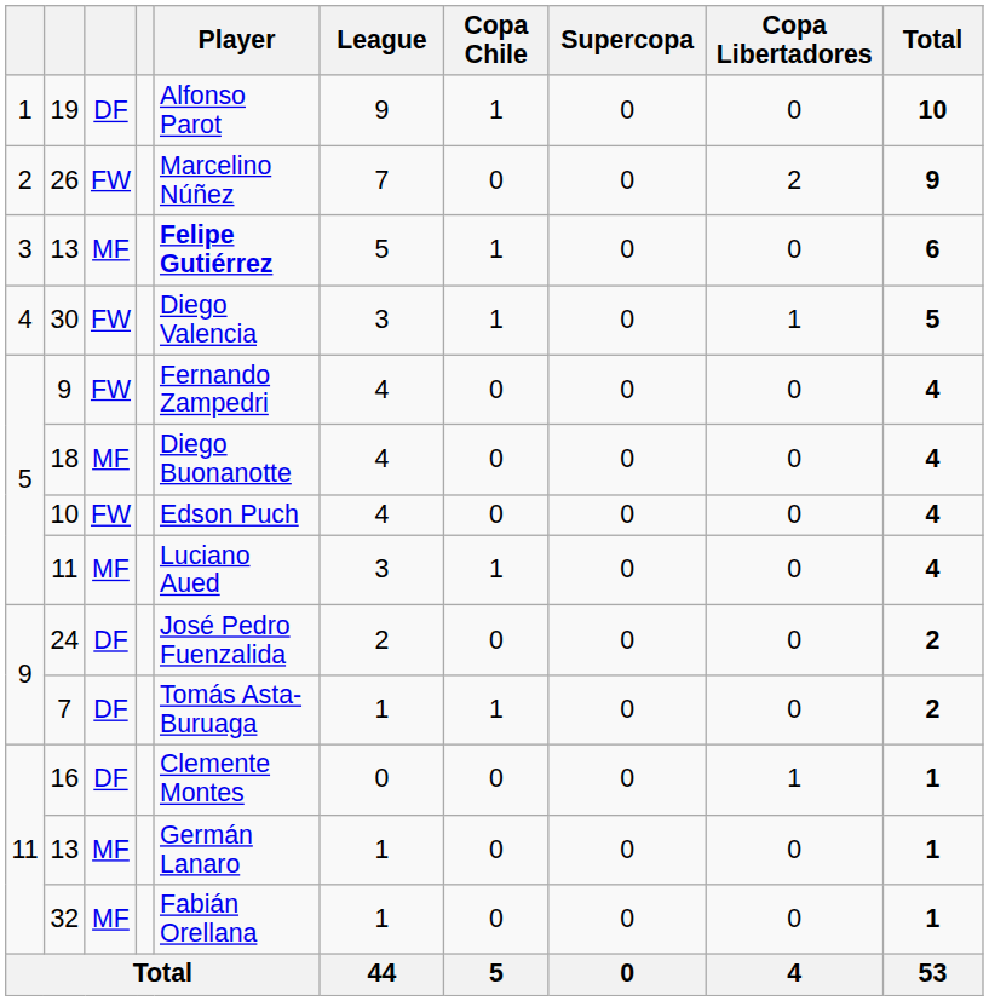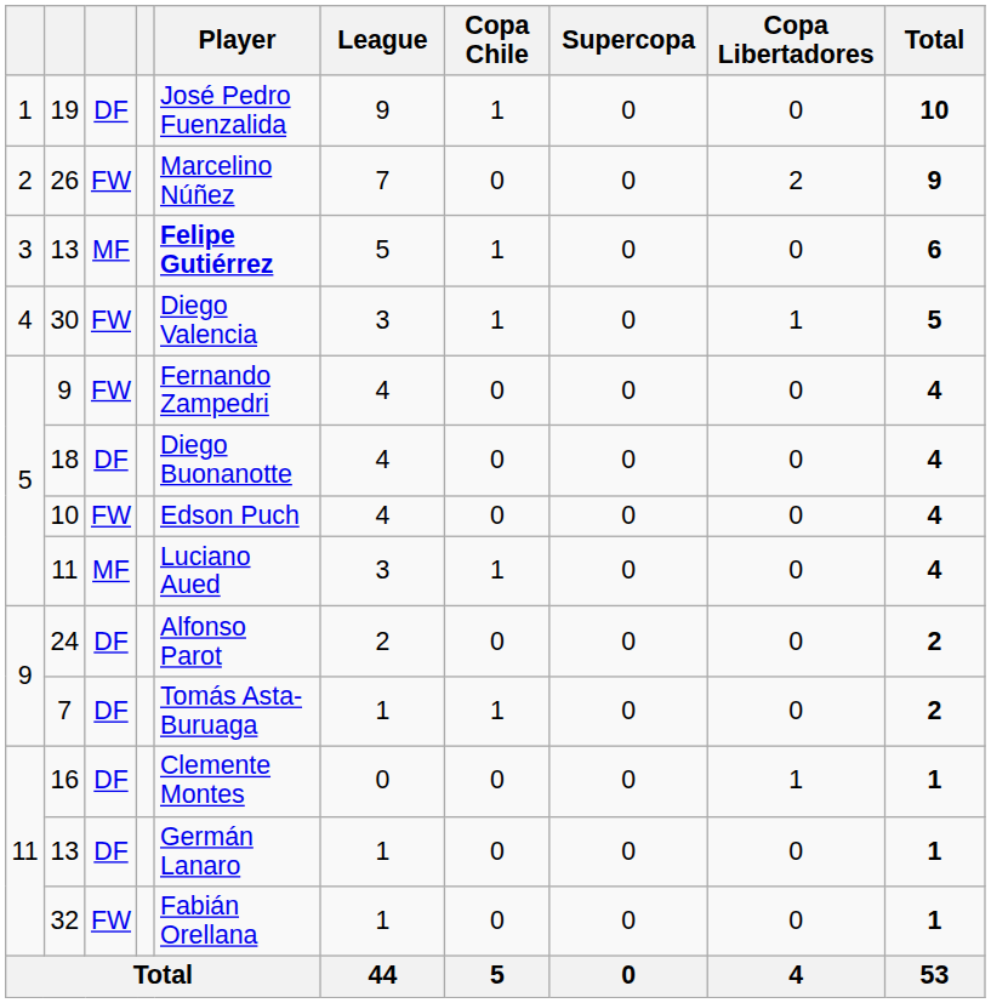19 | Player: Alfonso Parot -> José Pedro Fuenzalida
18 | column 3: MF -> DF
24 | Player: José Pedro Fuenzalida -> Alfonso Parot
11 / 13 | column 3: MF -> DF
32 | column 3: MF -> FW
